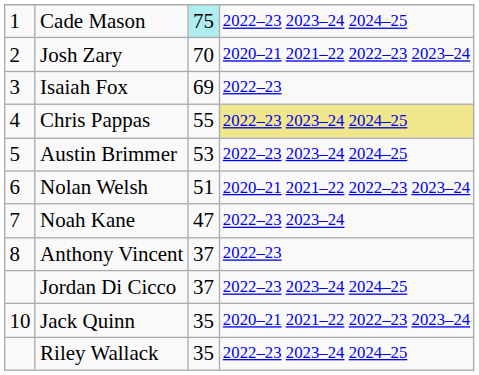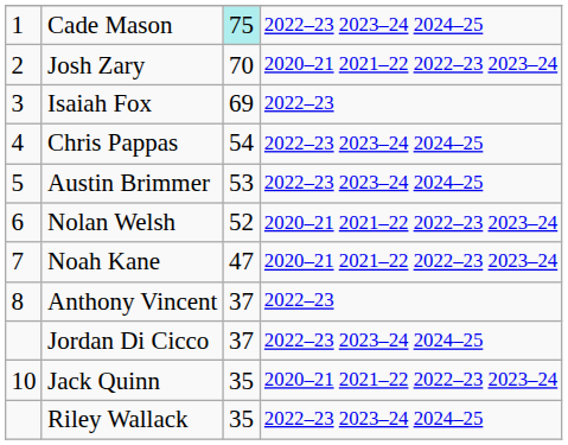Chris Pappas | column 3: 55 -> 54
Chris Pappas | column 4: khaki background -> no background
Nolan Welsh | column 3: 51 -> 52
Noah Kane | column 4: 2022–23 2023–24 -> 2020–21 2021–22 2022–23 2023–24
